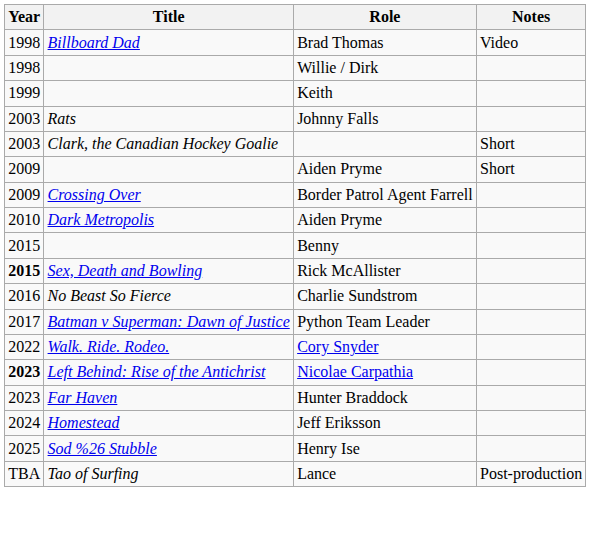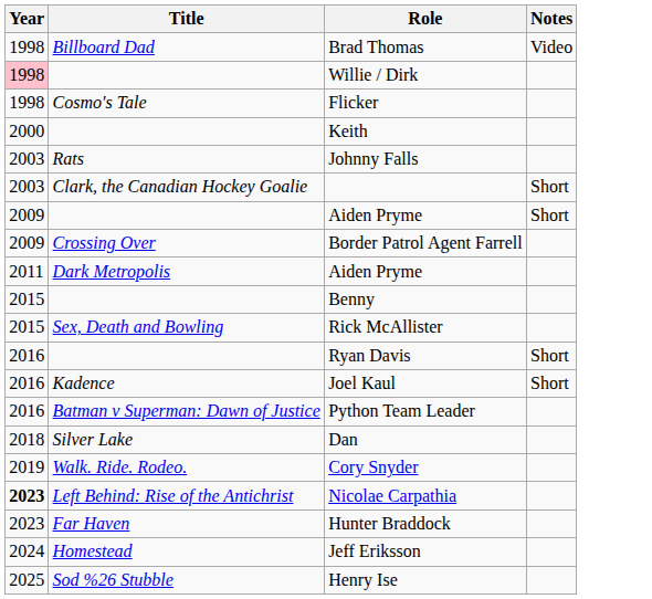Willie / Dirk | Year: no background -> pink background
+ row: 1998 | Cosmo's Tale | Flicker
Keith | Year: 1999 -> 2000
Dark Metropolis / Aiden Pryme | Year: 2010 -> 2011
Rick McAllister | Year: bold -> normal
+ row: 2016 | Ryan Davis | Short
- row: 2016 | No Beast So Fierce | Charlie Sundstrom
+ row: 2016 | Kadence | Joel Kaul | Short
Python Team Leader | Year: 2017 -> 2016
+ row: 2018 | Silver Lake | Dan
Cory Snyder | Year: 2022 -> 2019
- row: TBA | Tao of Surfing | Lance | Post-production
